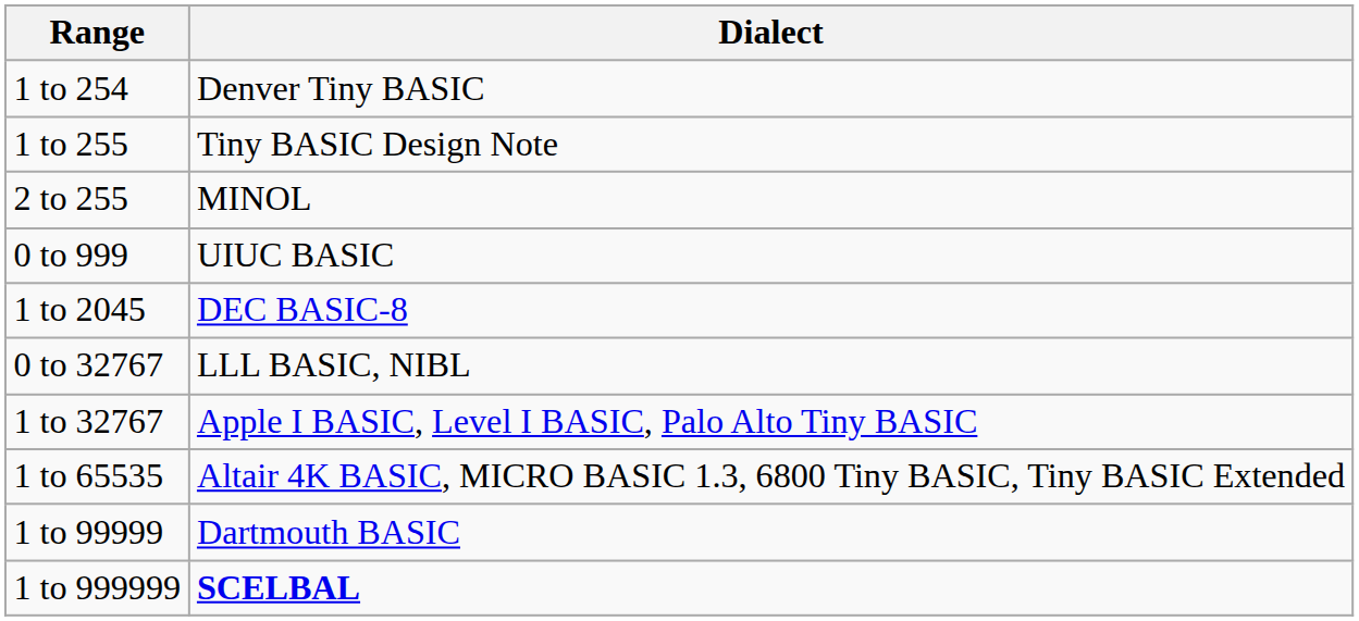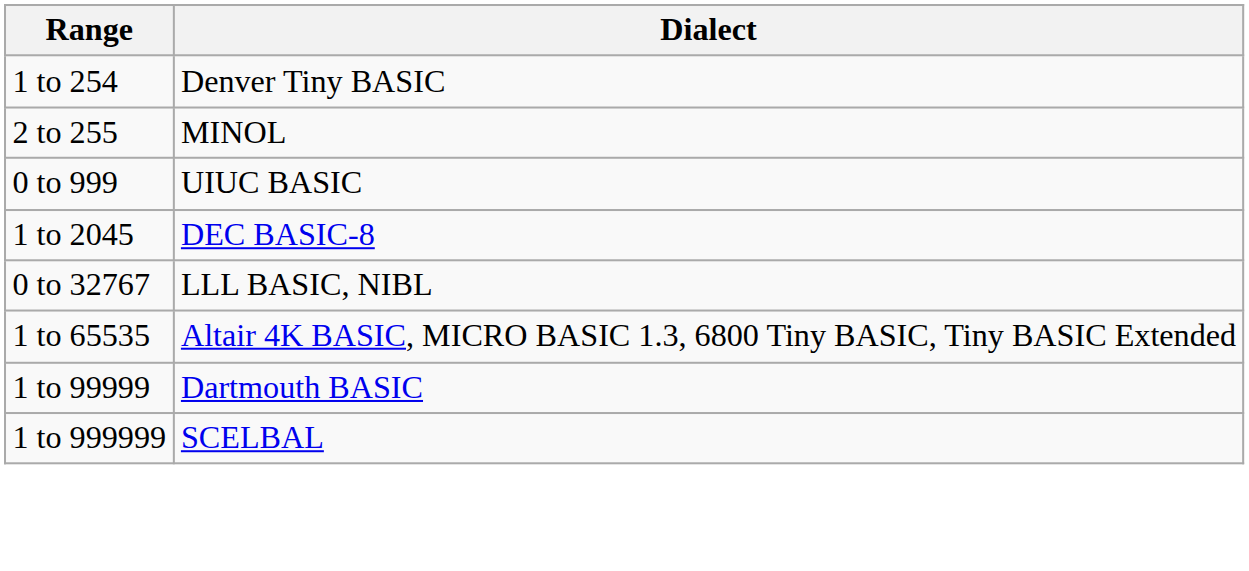- row: 1 to 255 | Tiny BASIC Design Note
- row: 1 to 32767 | Apple I BASIC, Level I BASIC, Palo Alto Tiny BASIC
1 to 999999 | Dialect: bold -> normal
